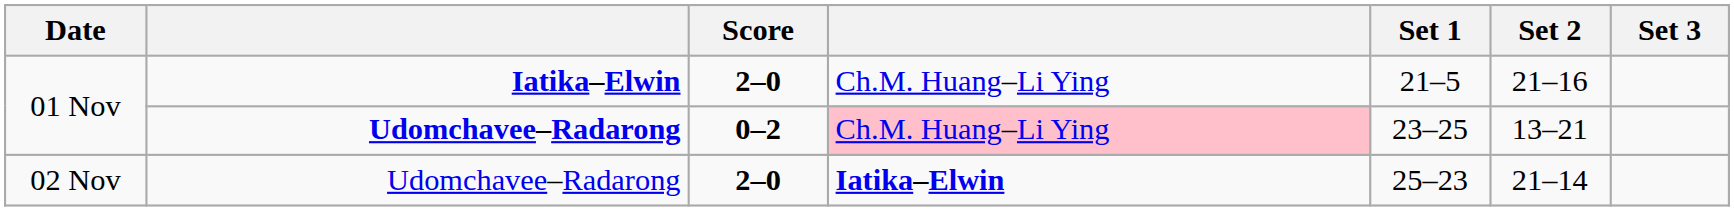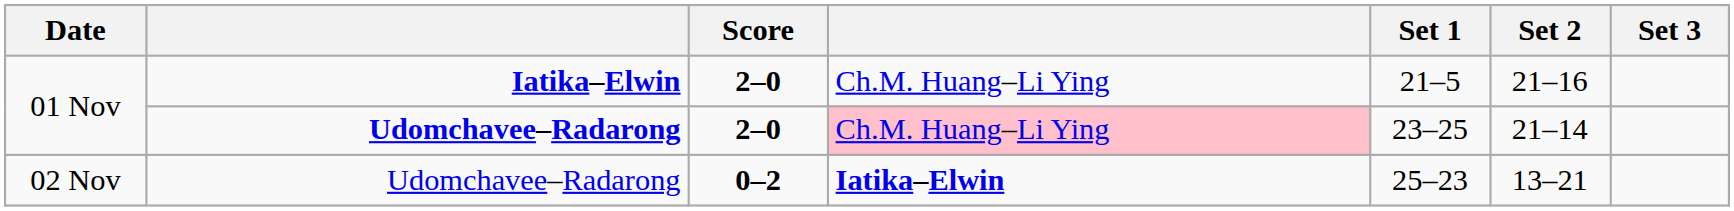01 Nov / Udomchavee–Radarong | Score: 0–2 -> 2–0
01 Nov / Udomchavee–Radarong | Set 2: 13–21 -> 21–14
02 Nov | Score: 2–0 -> 0–2
02 Nov | Set 2: 21–14 -> 13–21
